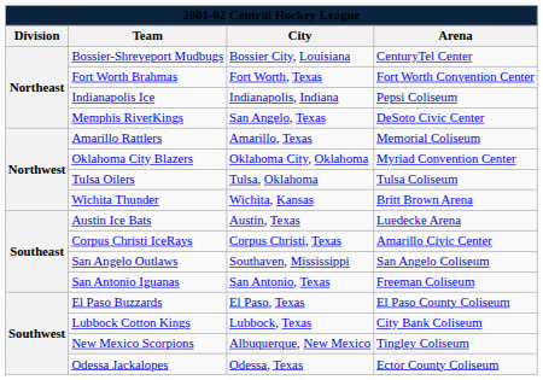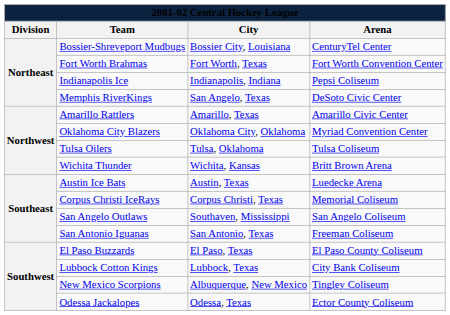Amarillo Rattlers | Arena: Memorial Coliseum -> Amarillo Civic Center
Corpus Christi IceRays | Arena: Amarillo Civic Center -> Memorial Coliseum
